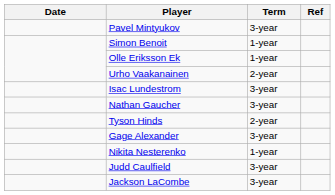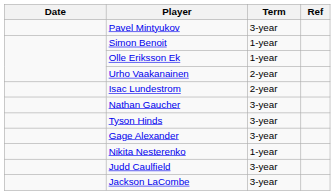Isac Lundestrom | Term: 3-year -> 2-year
Tyson Hinds | Term: 2-year -> 3-year
